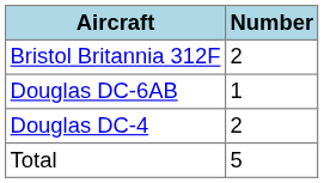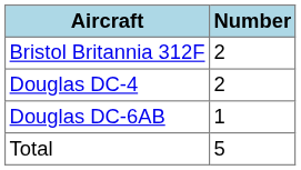rows swapped: Douglas DC-6AB <-> Douglas DC-4
